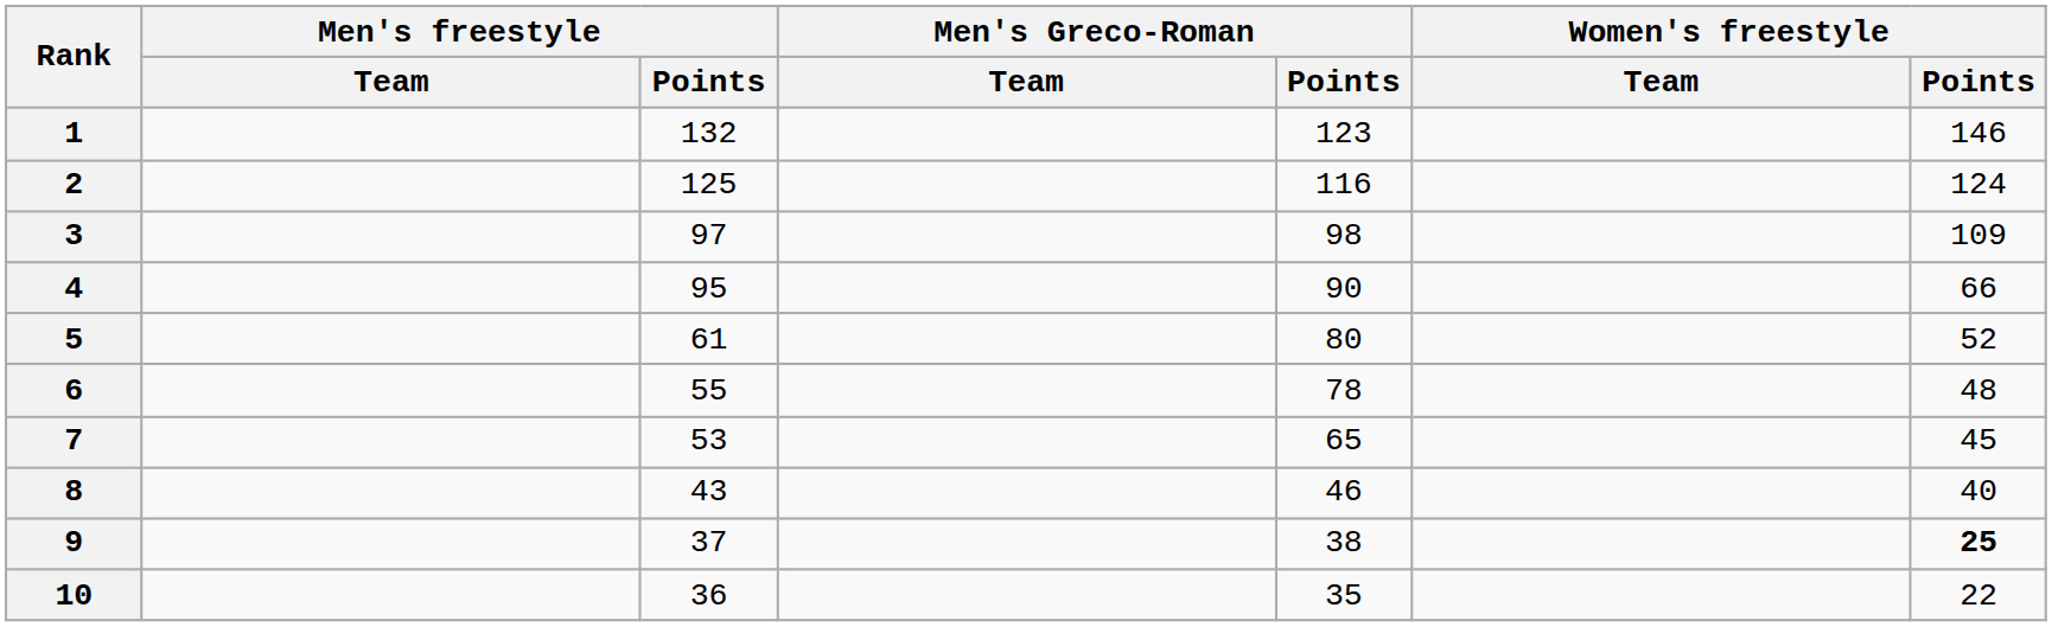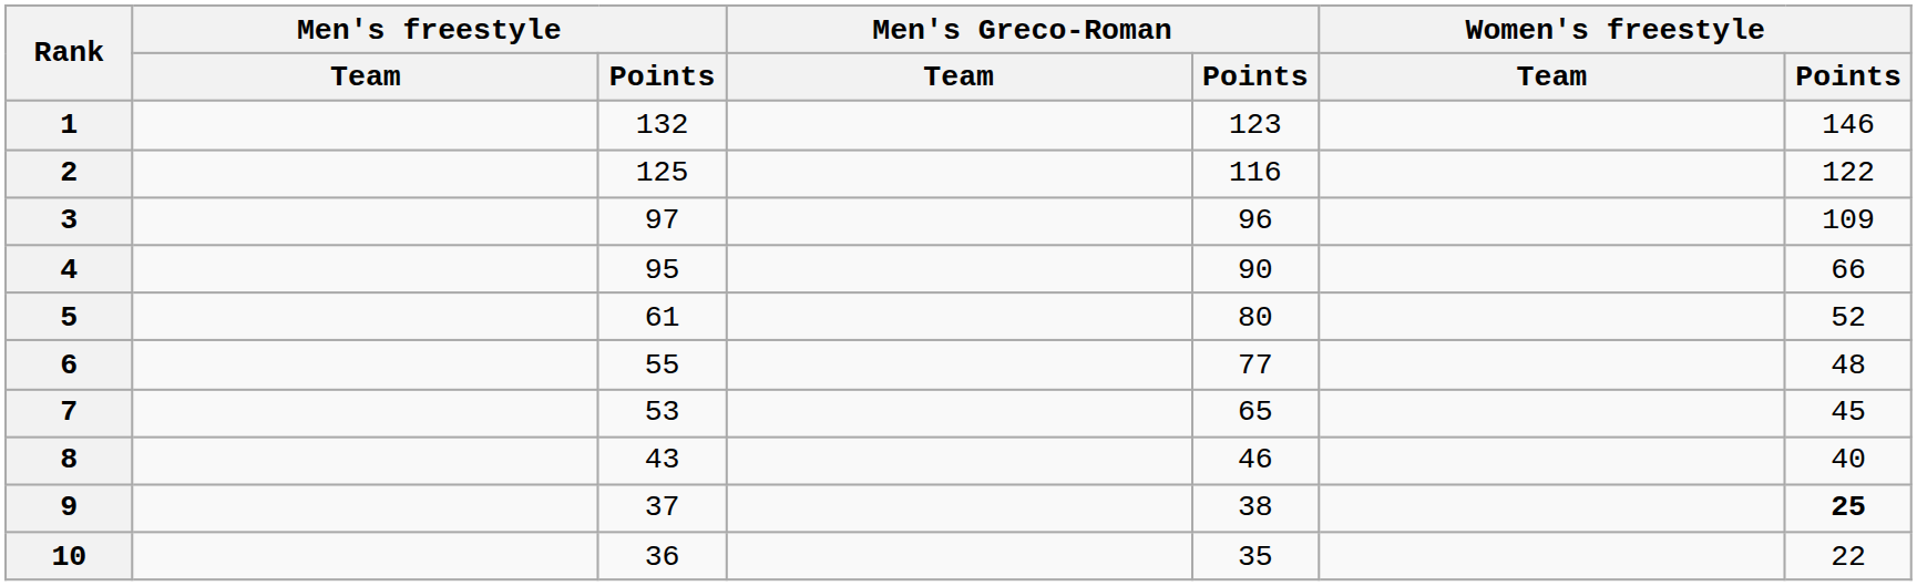2 | Women's freestyle / Points: 124 -> 122
3 | Men's Greco-Roman / Points: 98 -> 96
6 | Men's Greco-Roman / Points: 78 -> 77
